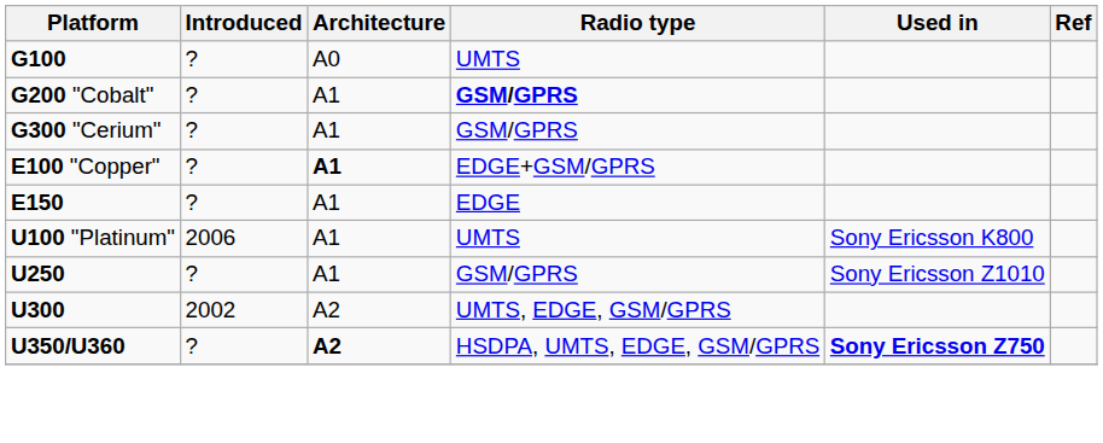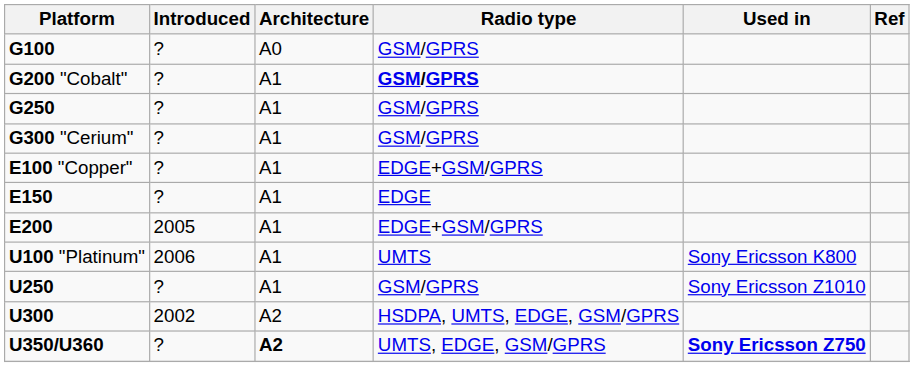G100 | Radio type: UMTS -> GSM/GPRS
+ row: G250 | ? | A1 | GSM/GPRS
E100 "Copper" | Architecture: bold -> normal
+ row: E200 | 2005 | A1 | EDGE+GSM/GPRS
U300 | Radio type: UMTS, EDGE, GSM/GPRS -> HSDPA, UMTS, EDGE, GSM/GPRS
U350/U360 | Radio type: HSDPA, UMTS, EDGE, GSM/GPRS -> UMTS, EDGE, GSM/GPRS
